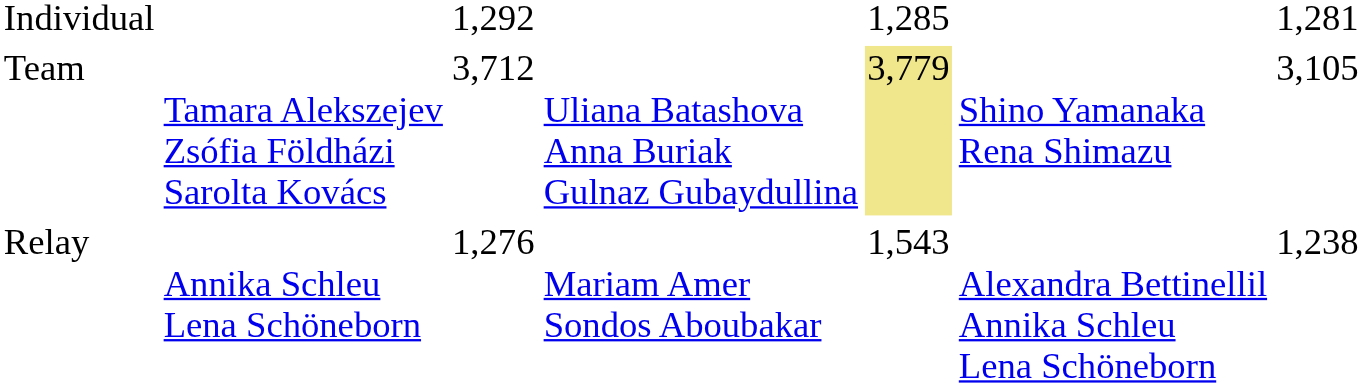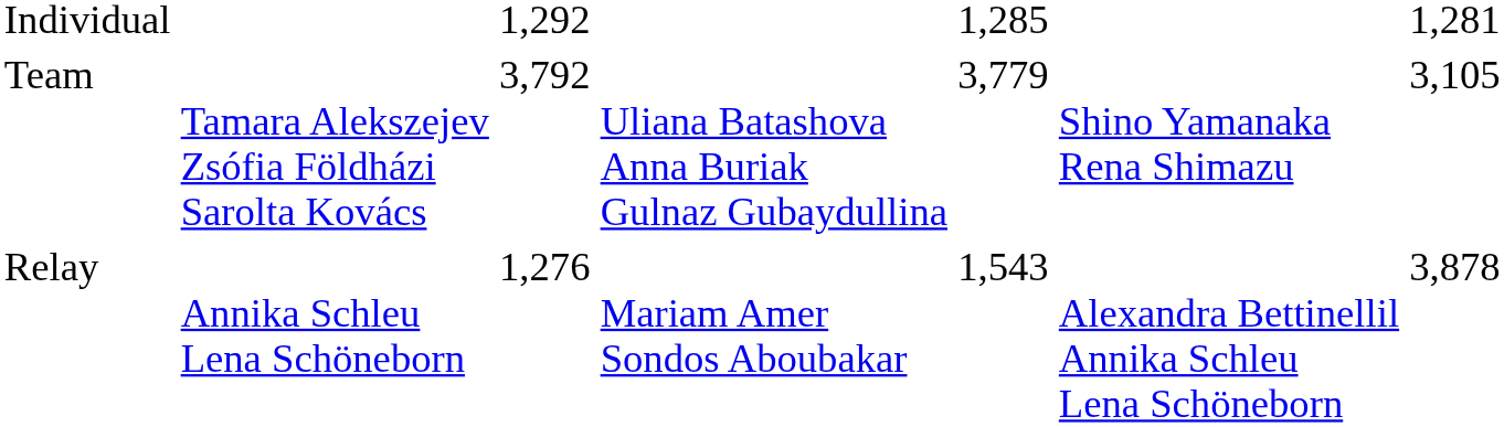Team | column 3: 3,712 -> 3,792
Team | column 5: khaki background -> no background
Relay | column 7: 1,238 -> 3,878
